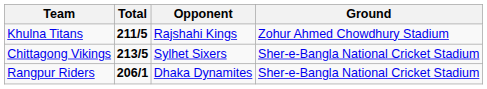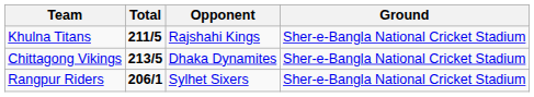Khulna Titans | Ground: Zohur Ahmed Chowdhury Stadium -> Sher-e-Bangla National Cricket Stadium
Chittagong Vikings | Opponent: Sylhet Sixers -> Dhaka Dynamites
Rangpur Riders | Opponent: Dhaka Dynamites -> Sylhet Sixers
